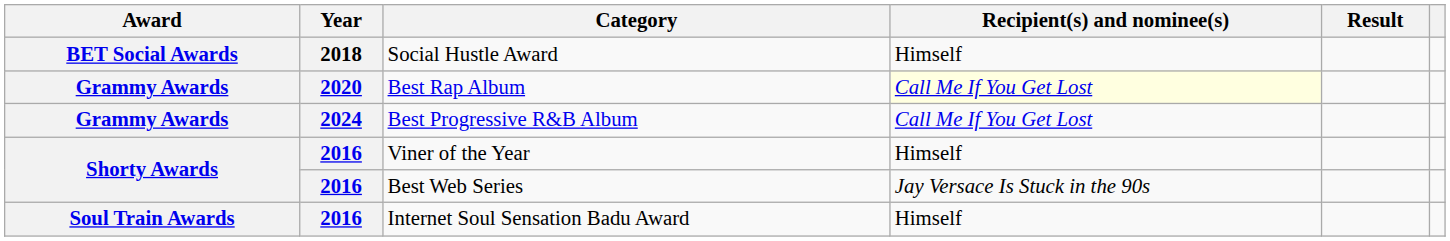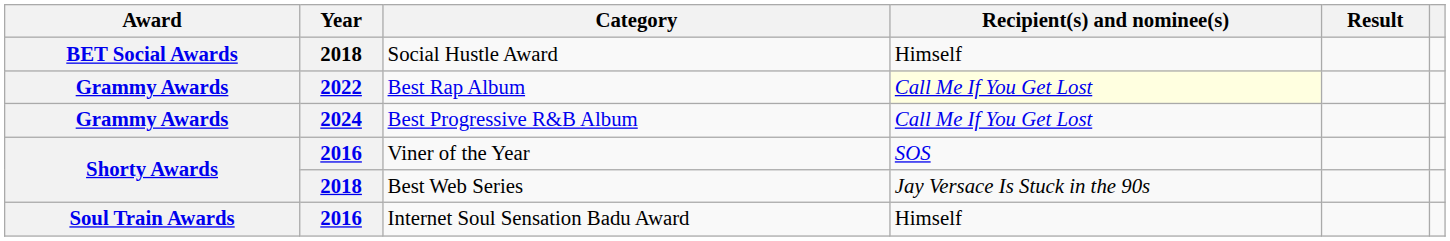Best Rap Album | Year: 2020 -> 2022
Viner of the Year | Recipient(s) and nominee(s): Himself -> SOS
Best Web Series | Year: 2016 -> 2018
